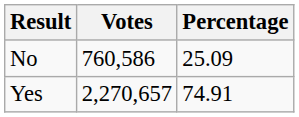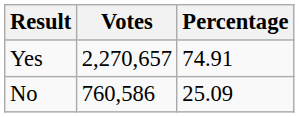rows swapped: Yes <-> No
